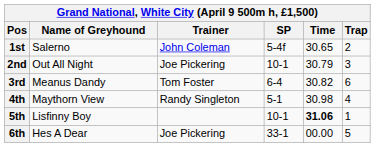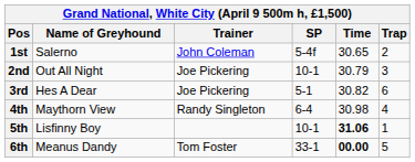3rd | Name of Greyhound: Meanus Dandy -> Hes A Dear
3rd | Trainer: Tom Foster -> Joe Pickering
3rd | SP: 6-4 -> 5-1
4th | SP: 5-1 -> 6-4
6th | Name of Greyhound: Hes A Dear -> Meanus Dandy
6th | Trainer: Joe Pickering -> Tom Foster
6th | Time: normal -> bold
